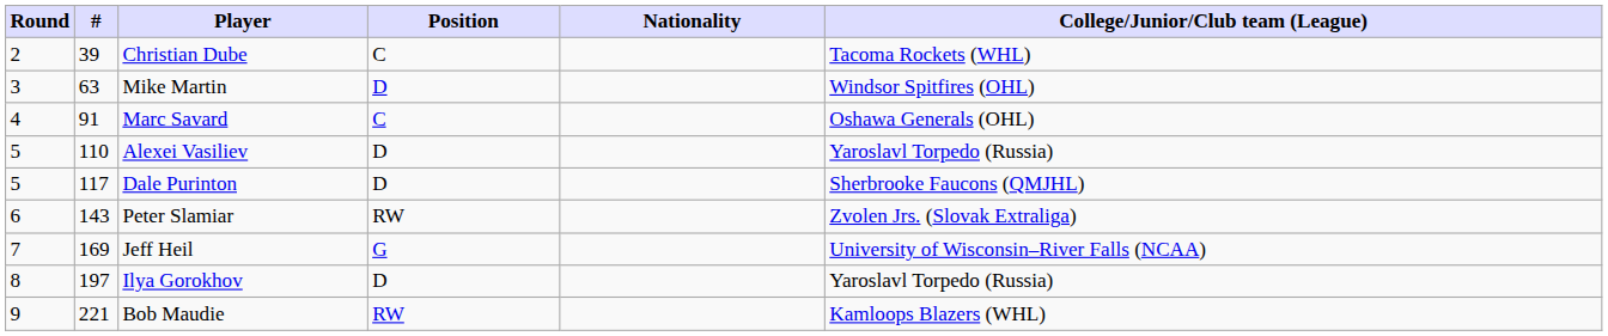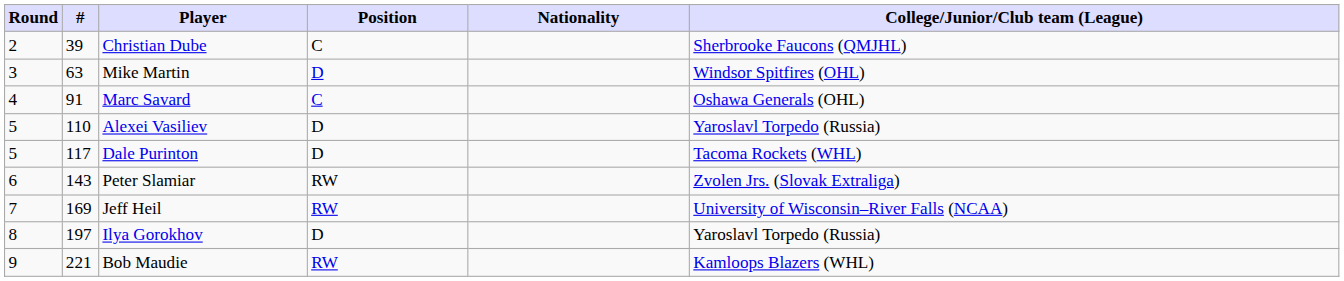Christian Dube | College/Junior/Club team (League): Tacoma Rockets (WHL) -> Sherbrooke Faucons (QMJHL)
Dale Purinton | College/Junior/Club team (League): Sherbrooke Faucons (QMJHL) -> Tacoma Rockets (WHL)
Jeff Heil | Position: G -> RW
